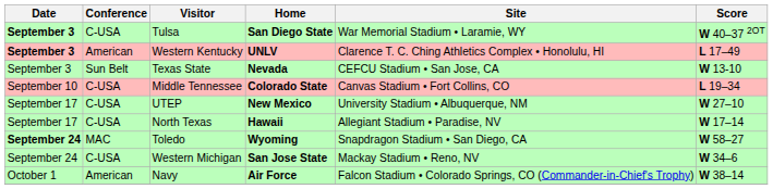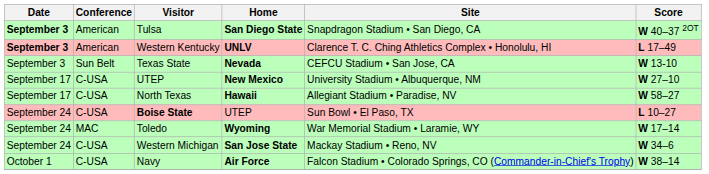Tulsa | Conference: C-USA -> American
Tulsa | Site: War Memorial Stadium • Laramie, WY -> Snapdragon Stadium • San Diego, CA
- row: September 10 | C-USA | Middle Tennessee | Colorado State | Canvas Stadium • Fort Collins, CO | L 19–34
North Texas | Score: W 17–14 -> W 58–27
+ row: September 24 | C-USA | Boise State | UTEP | Sun Bowl • El Paso, TX | L 10–27
Toledo | Date: bold -> normal
Toledo | Site: Snapdragon Stadium • San Diego, CA -> War Memorial Stadium • Laramie, WY
Toledo | Score: W 58–27 -> W 17–14
Navy | Conference: American -> C-USA
